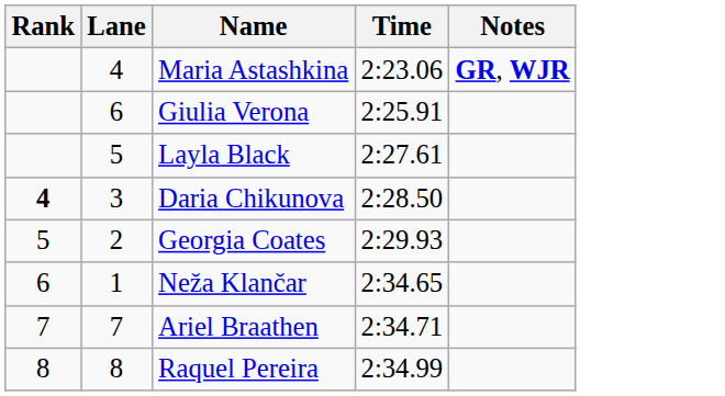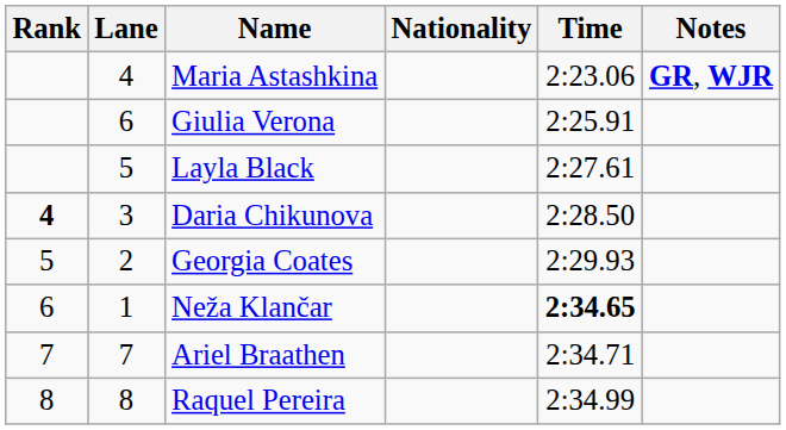+ column: Nationality
Neža Klančar | Time: normal -> bold
